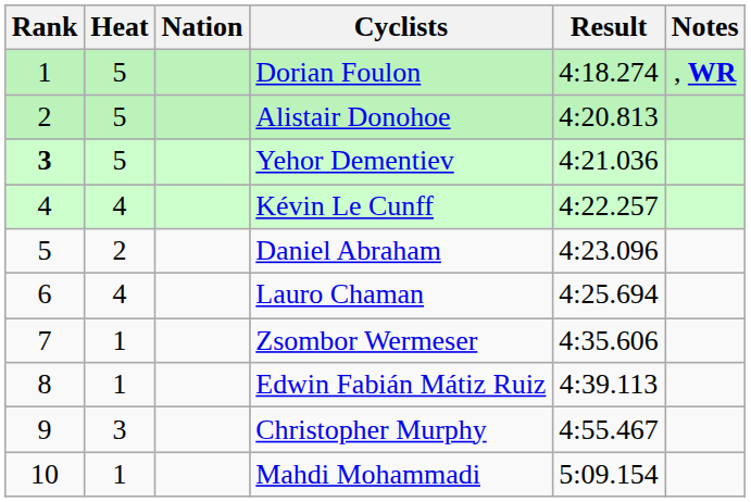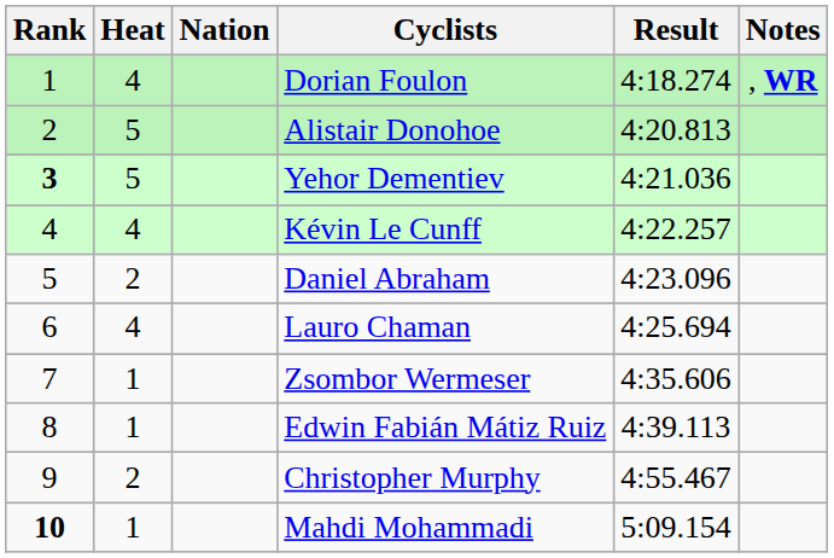Dorian Foulon | Heat: 5 -> 4
Christopher Murphy | Heat: 3 -> 2
Mahdi Mohammadi | Rank: normal -> bold
